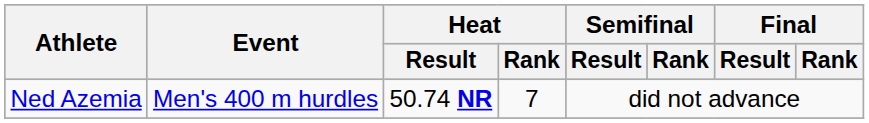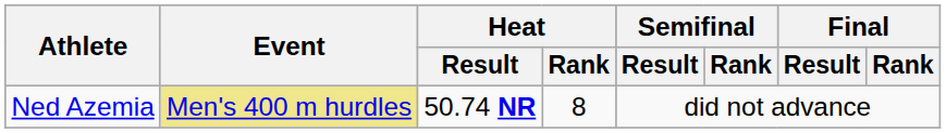Ned Azemia | Event: no background -> khaki background
Ned Azemia | Heat / Rank: 7 -> 8
